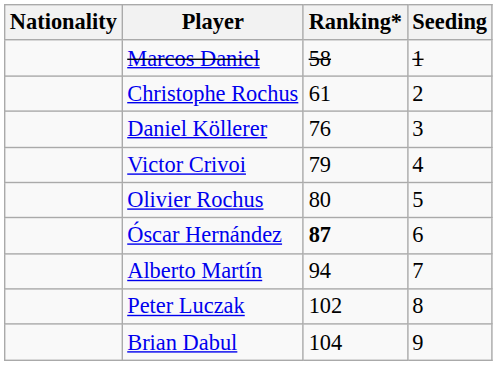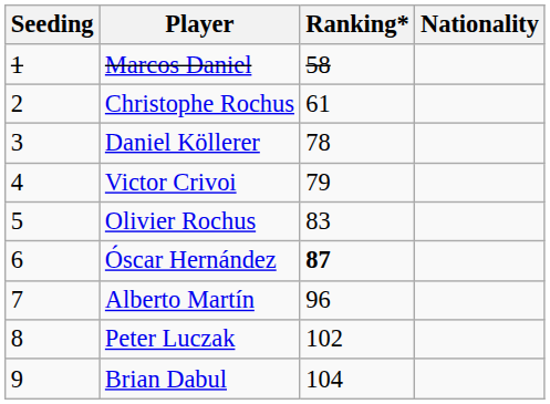columns swapped: Nationality <-> Seeding
Daniel Köllerer | Ranking*: 76 -> 78
Olivier Rochus | Ranking*: 80 -> 83
Alberto Martín | Ranking*: 94 -> 96
